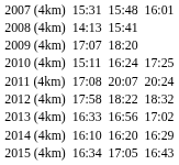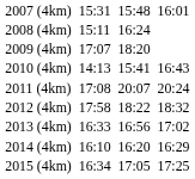2008 (4km) | column 3: 14:13 -> 15:11
2008 (4km) | column 5: 15:41 -> 16:24
2010 (4km) | column 3: 15:11 -> 14:13
2010 (4km) | column 5: 16:24 -> 15:41
2010 (4km) | column 7: 17:25 -> 16:43
2015 (4km) | column 7: 16:43 -> 17:25
